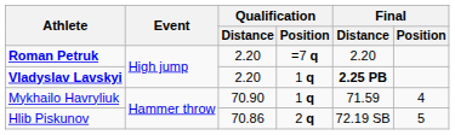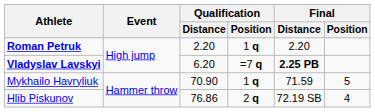Roman Petruk | Qualification / Position: =7 q -> 1 q
Vladyslav Lavskyi | Qualification / Distance: 2.20 -> 6.20
Vladyslav Lavskyi | Qualification / Position: 1 q -> =7 q
Mykhailo Havryliuk | Final / Position: 4 -> 5
Hlib Piskunov | Qualification / Distance: 70.86 -> 76.86
Hlib Piskunov | Final / Position: 5 -> 4
